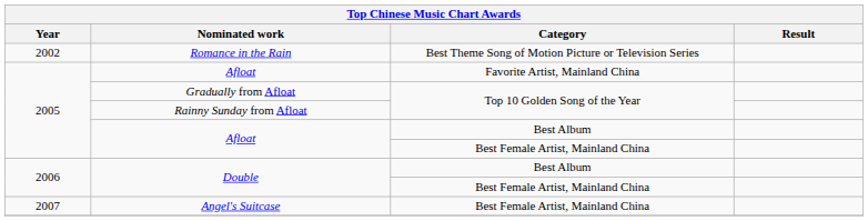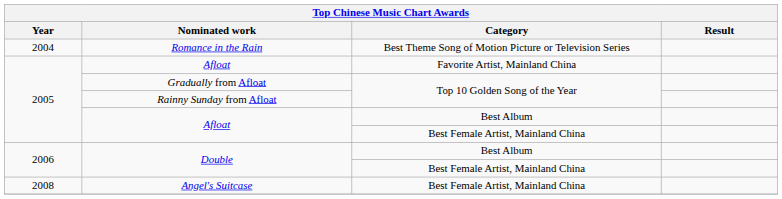Romance in the Rain | Year: 2002 -> 2004
Angel's Suitcase | Year: 2007 -> 2008
